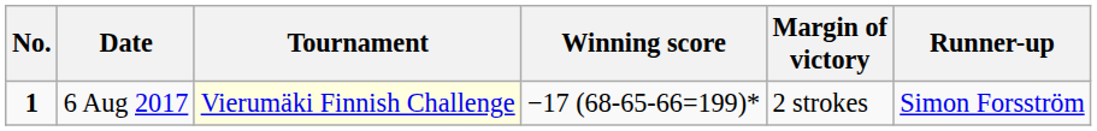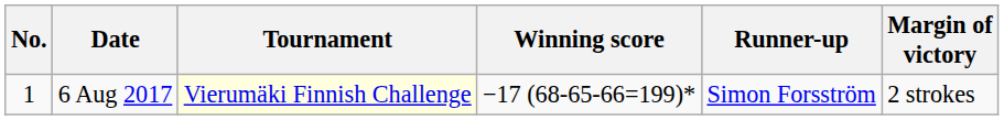columns swapped: Margin of victory <-> Runner-up
6 Aug 2017 | No.: bold -> normal
